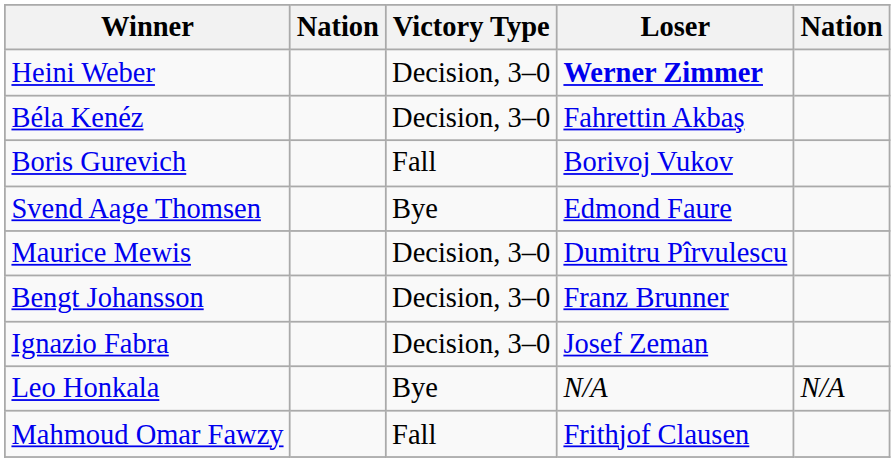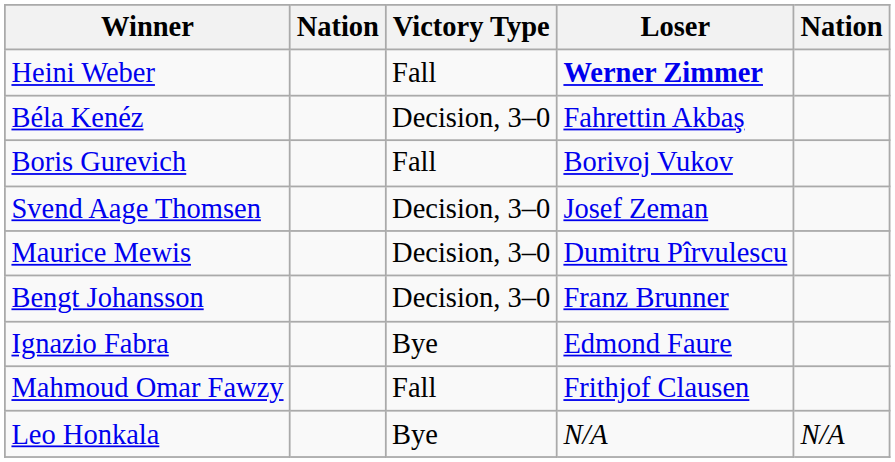Heini Weber | Victory Type: Decision, 3–0 -> Fall
Svend Aage Thomsen | Victory Type: Bye -> Decision, 3–0
Svend Aage Thomsen | Loser: Edmond Faure -> Josef Zeman
Ignazio Fabra | Victory Type: Decision, 3–0 -> Bye
Ignazio Fabra | Loser: Josef Zeman -> Edmond Faure
rows swapped: Mahmoud Omar Fawzy <-> Leo Honkala
